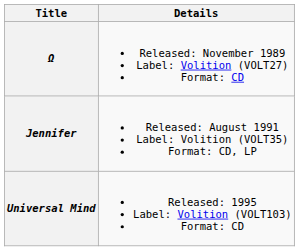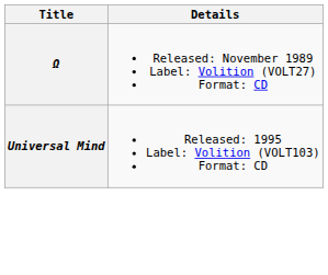- row: Jennifer | Released: August 1991 Label: Volition (VOLT35) Format: CD, LP
